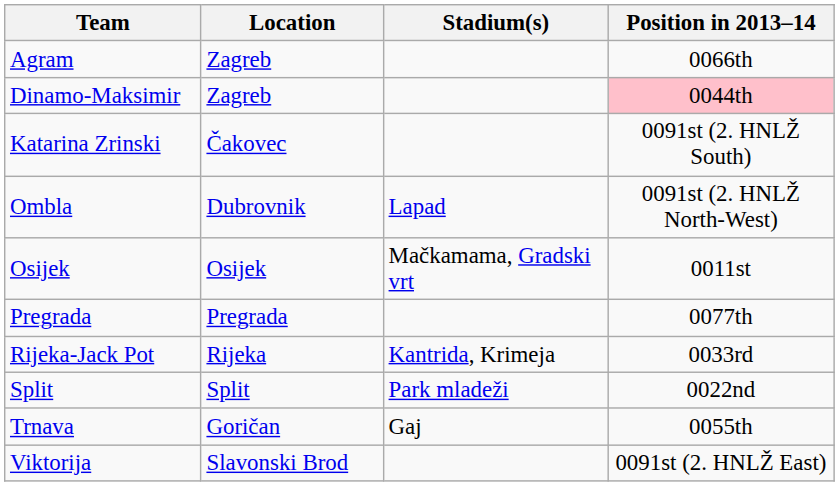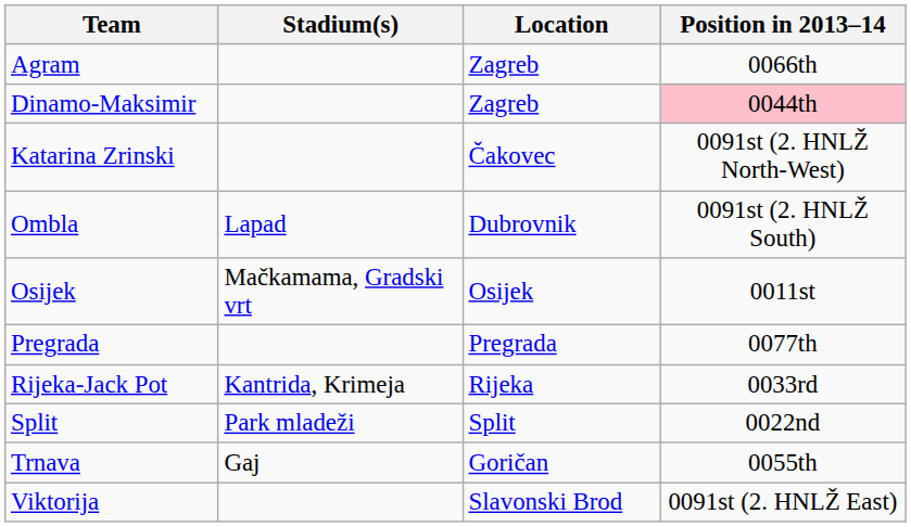columns swapped: Location <-> Stadium(s)
Katarina Zrinski | Position in 2013–14: 0091st (2. HNLŽ South) -> 0091st (2. HNLŽ North-West)
Ombla | Position in 2013–14: 0091st (2. HNLŽ North-West) -> 0091st (2. HNLŽ South)
